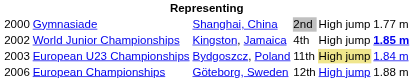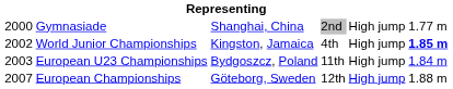European U23 Championships | column 5: khaki background -> no background
European Championships | column 1: 2006 -> 2007
